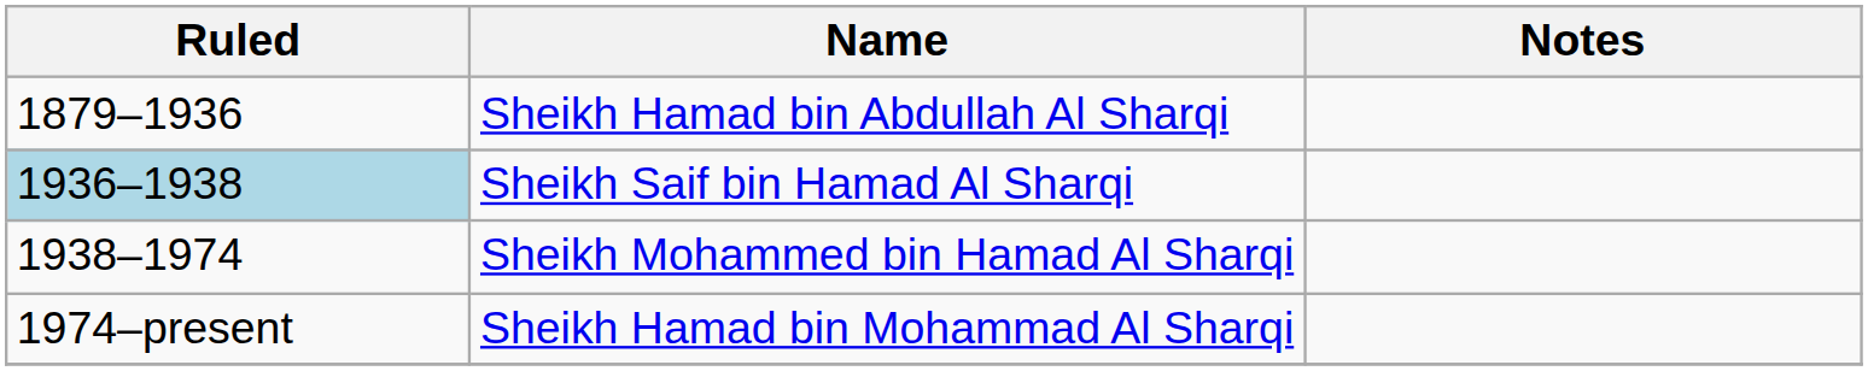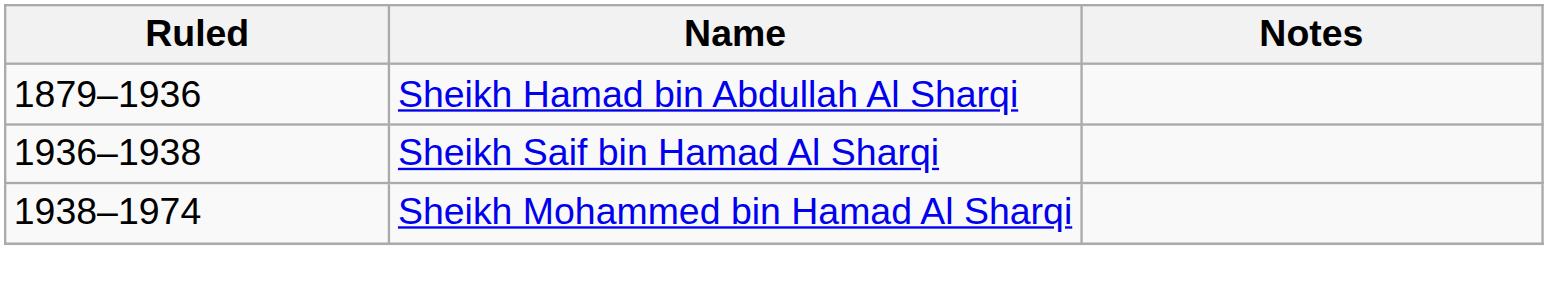Sheikh Saif bin Hamad Al Sharqi | Ruled: lightblue background -> no background
- row: 1974–present | Sheikh Hamad bin Mohammad Al Sharqi
